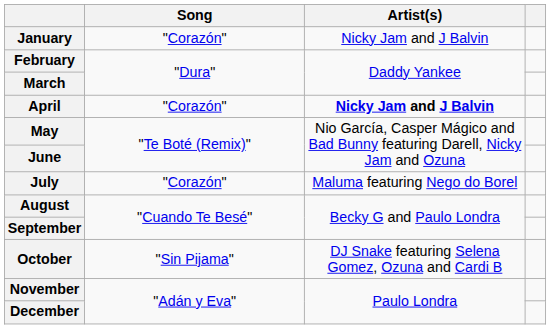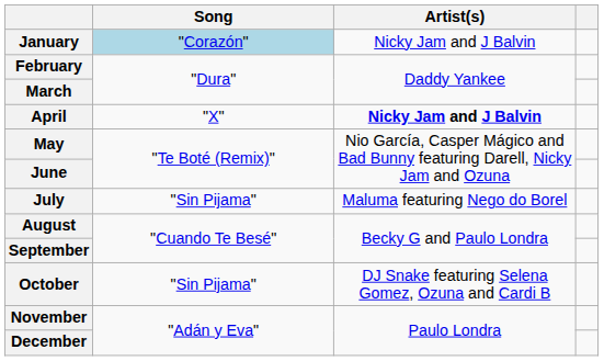January | Song: no background -> lightblue background
April | Song: "Corazón" -> "X"
July | Song: "Corazón" -> "Sin Pijama"
